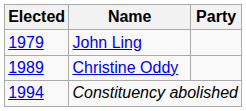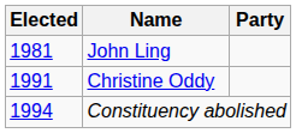John Ling | Elected: 1979 -> 1981
Christine Oddy | Elected: 1989 -> 1991
